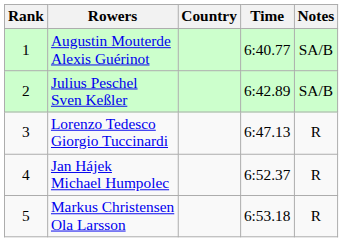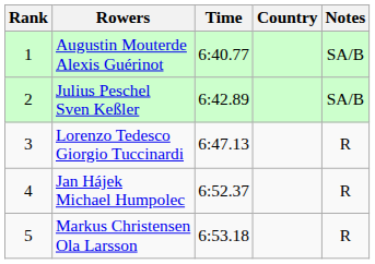columns swapped: Country <-> Time
